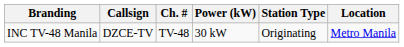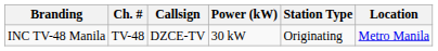columns swapped: Callsign <-> Ch. #
